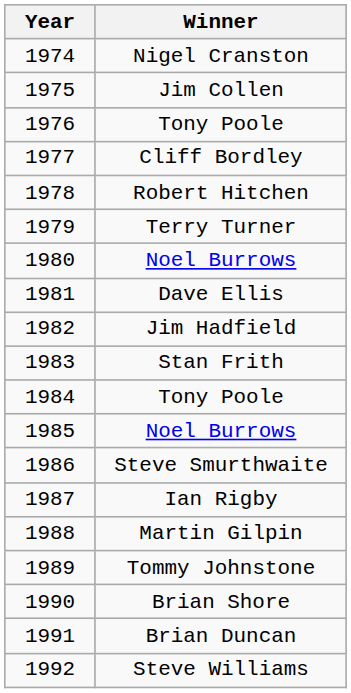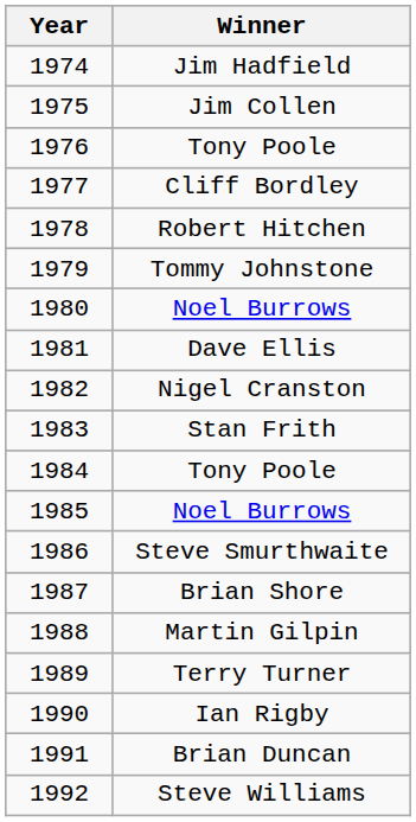1974 | Winner: Nigel Cranston -> Jim Hadfield
1979 | Winner: Terry Turner -> Tommy Johnstone
1982 | Winner: Jim Hadfield -> Nigel Cranston
1987 | Winner: Ian Rigby -> Brian Shore
1989 | Winner: Tommy Johnstone -> Terry Turner
1990 | Winner: Brian Shore -> Ian Rigby
